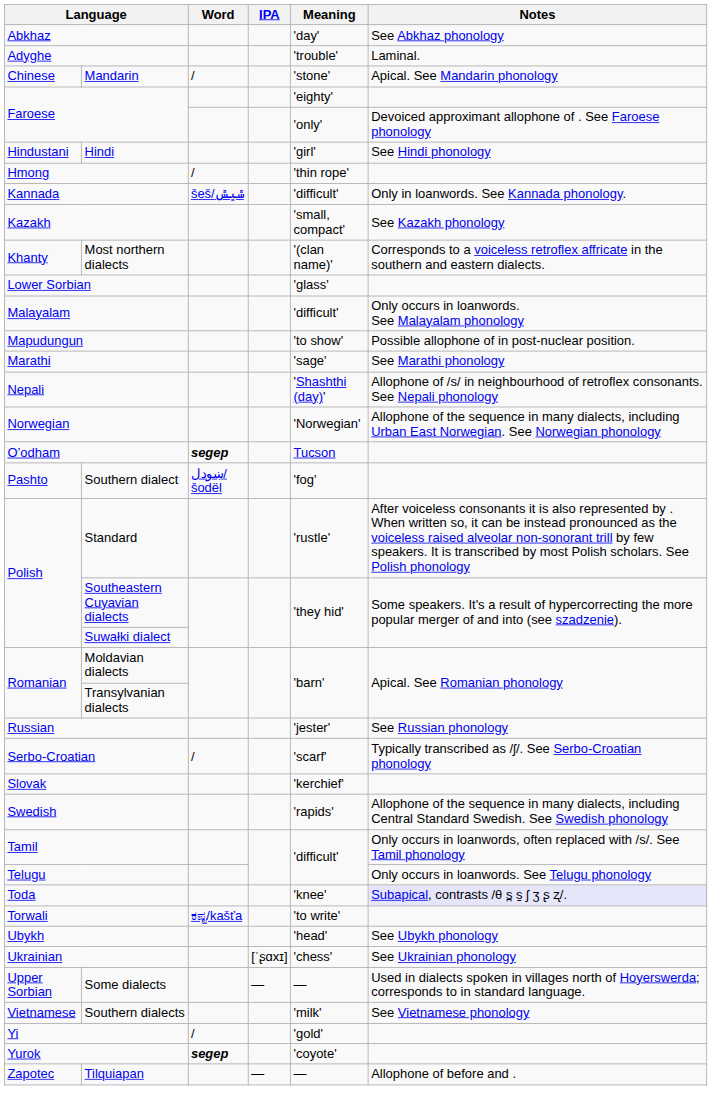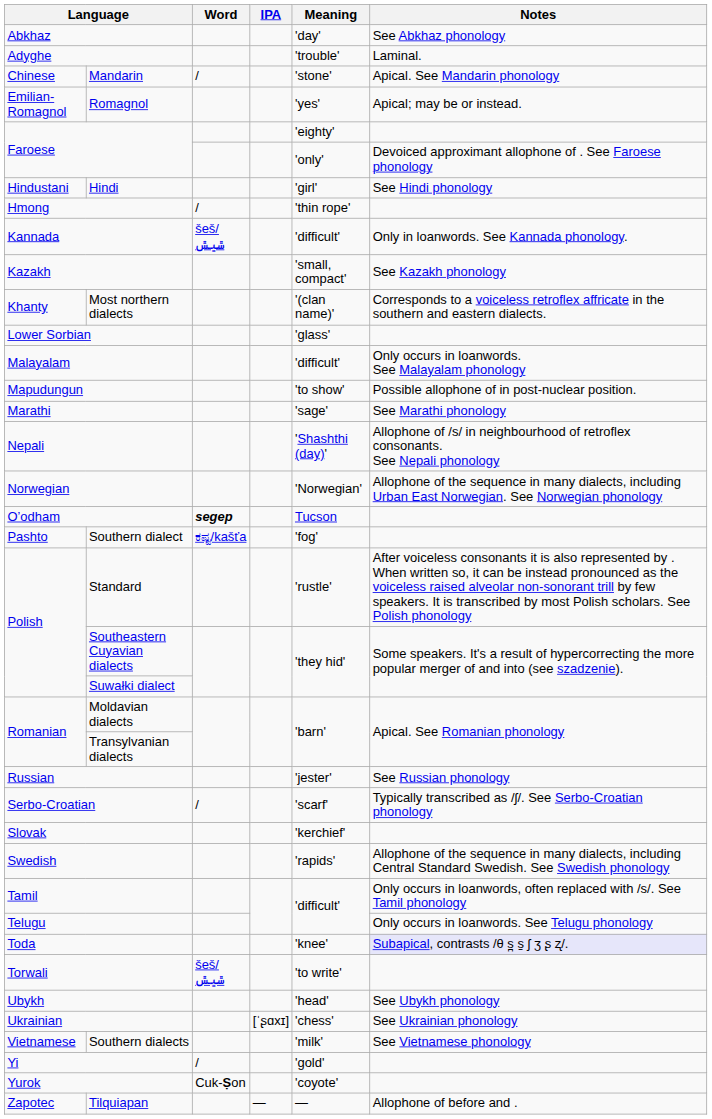+ row: Emilian-Romagnol | Romagnol | 'yes' | Apical; may be or instead.
Southern dialect | Word: ښودل/šodël -> ಕಷ್ಟ/kašťa
Torwali | Word: ಕಷ್ಟ/kašťa -> šeš/ݜیݜ
- row: Upper Sorbian | Some dialects | — | — | Used in dialects spoken in villages north of Hoyerswerda; corresponds to in standard language.
Yurok | Word: segep -> Cuk-Ṣon
